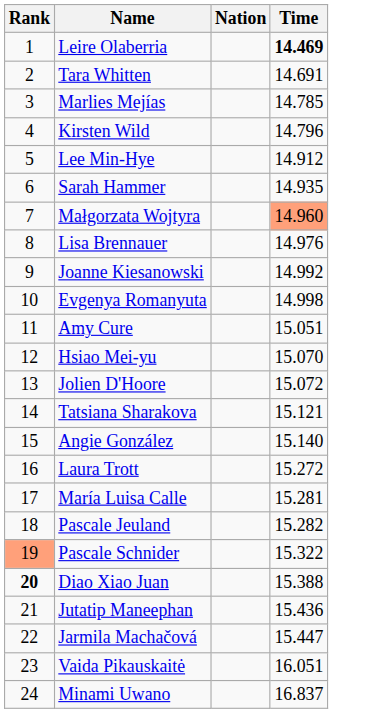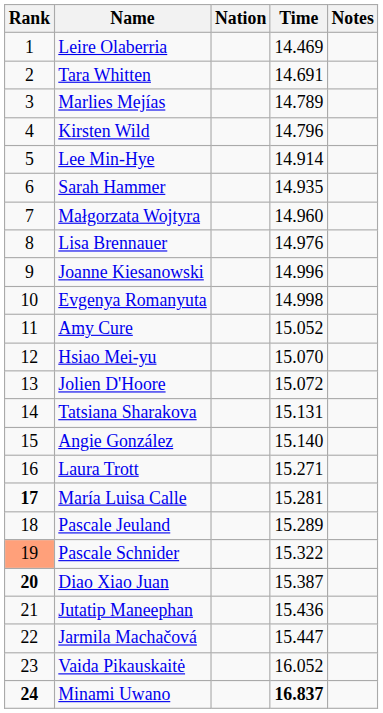+ column: Notes
Leire Olaberria | Time: bold -> normal
Marlies Mejías | Time: 14.785 -> 14.789
Lee Min-Hye | Time: 14.912 -> 14.914
Małgorzata Wojtyra | Time: lightsalmon background -> no background
Joanne Kiesanowski | Time: 14.992 -> 14.996
Amy Cure | Time: 15.051 -> 15.052
Tatsiana Sharakova | Time: 15.121 -> 15.131
Laura Trott | Time: 15.272 -> 15.271
María Luisa Calle | Rank: normal -> bold
Pascale Jeuland | Time: 15.282 -> 15.289
Diao Xiao Juan | Time: 15.388 -> 15.387
Vaida Pikauskaitė | Time: 16.051 -> 16.052
Minami Uwano | Rank: normal -> bold
Minami Uwano | Time: normal -> bold
